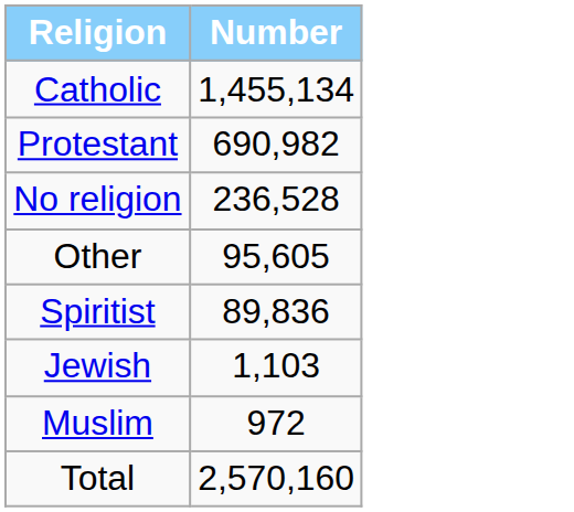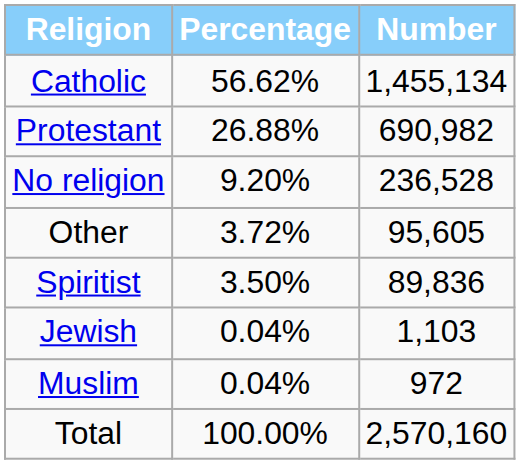+ column: Percentage | 56.62% | 26.88% | 9.20% | 3.72% | 3.50% | 0.04% | 0.04% | 100.00%
